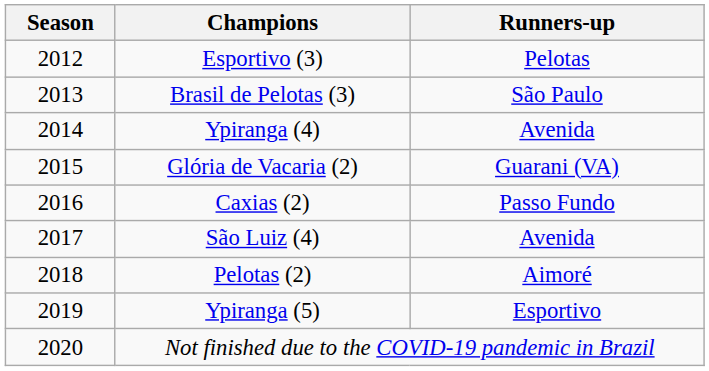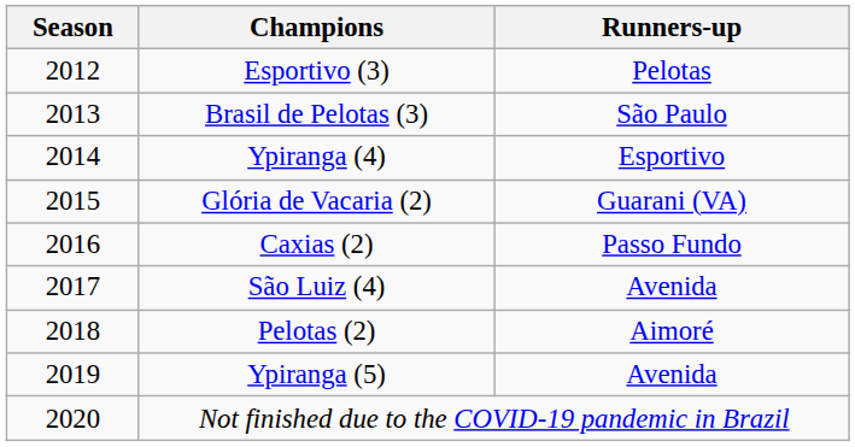Ypiranga (4) | Runners-up: Avenida -> Esportivo
Ypiranga (5) | Runners-up: Esportivo -> Avenida
